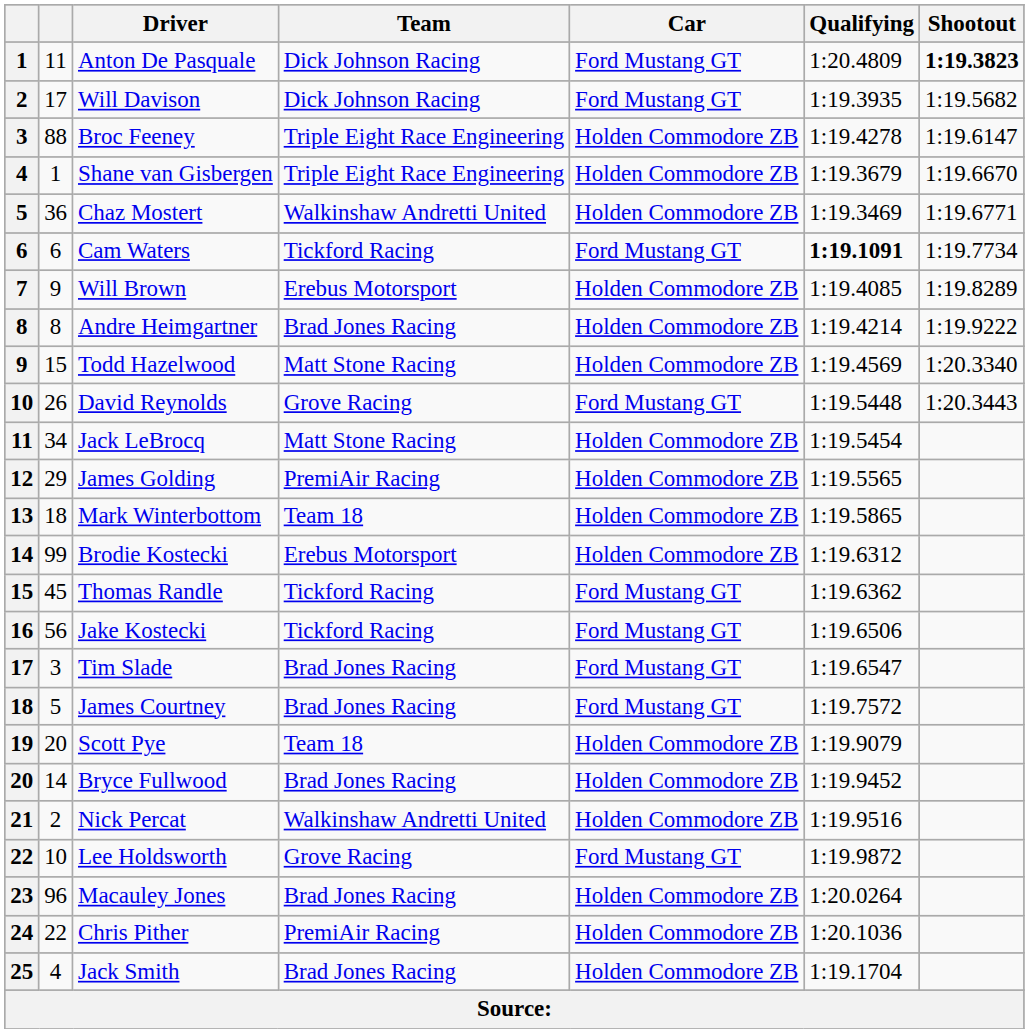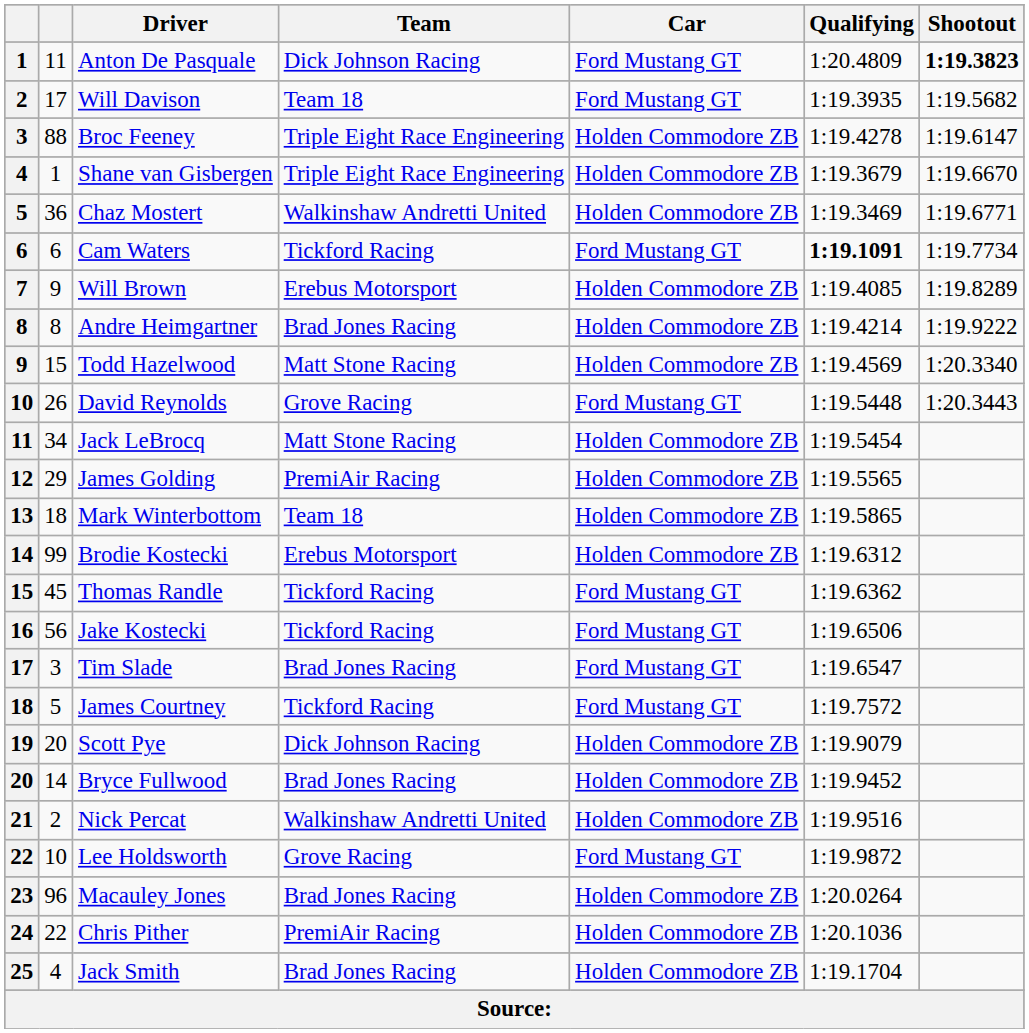Will Davison | Team: Dick Johnson Racing -> Team 18
James Courtney | Team: Brad Jones Racing -> Tickford Racing
Scott Pye | Team: Team 18 -> Dick Johnson Racing
